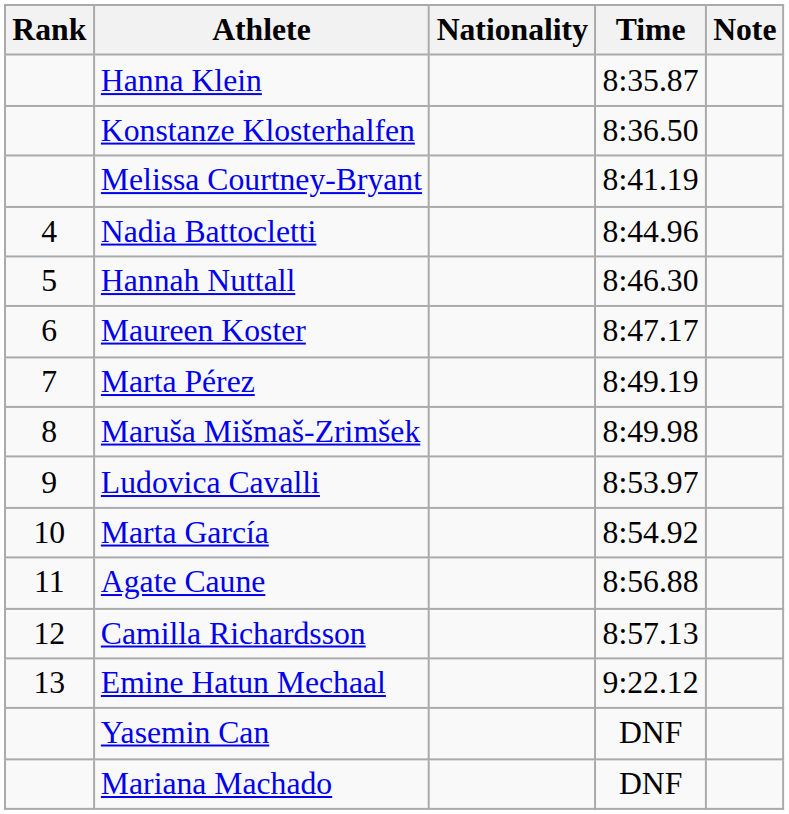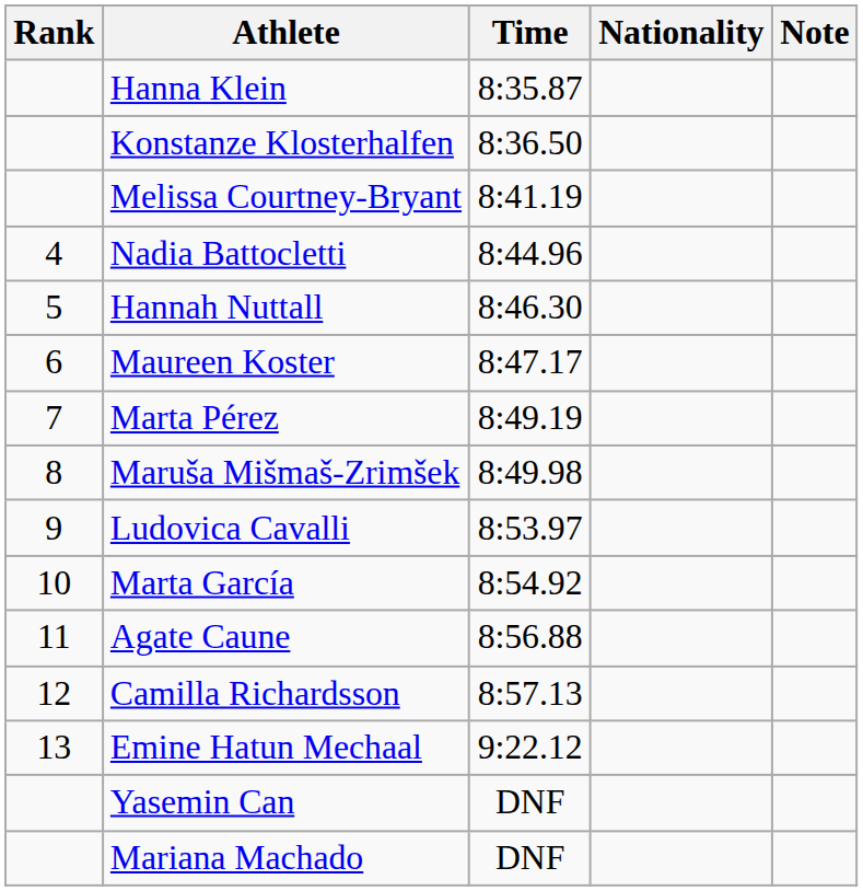columns swapped: Nationality <-> Time
